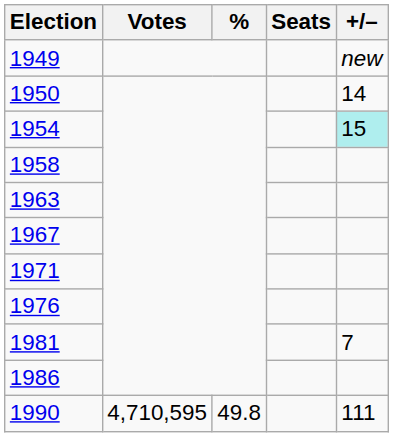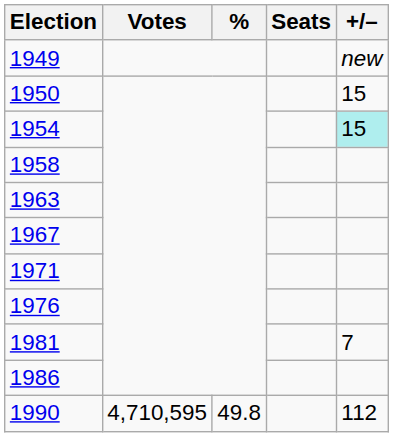1950 | +/–: 14 -> 15
1990 | +/–: 111 -> 112
